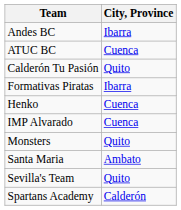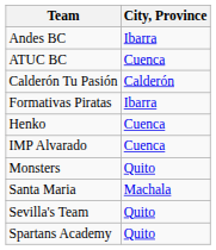Calderón Tu Pasión | City, Province: Quito -> Calderón
Santa Maria | City, Province: Ambato -> Machala
Spartans Academy | City, Province: Calderón -> Quito
